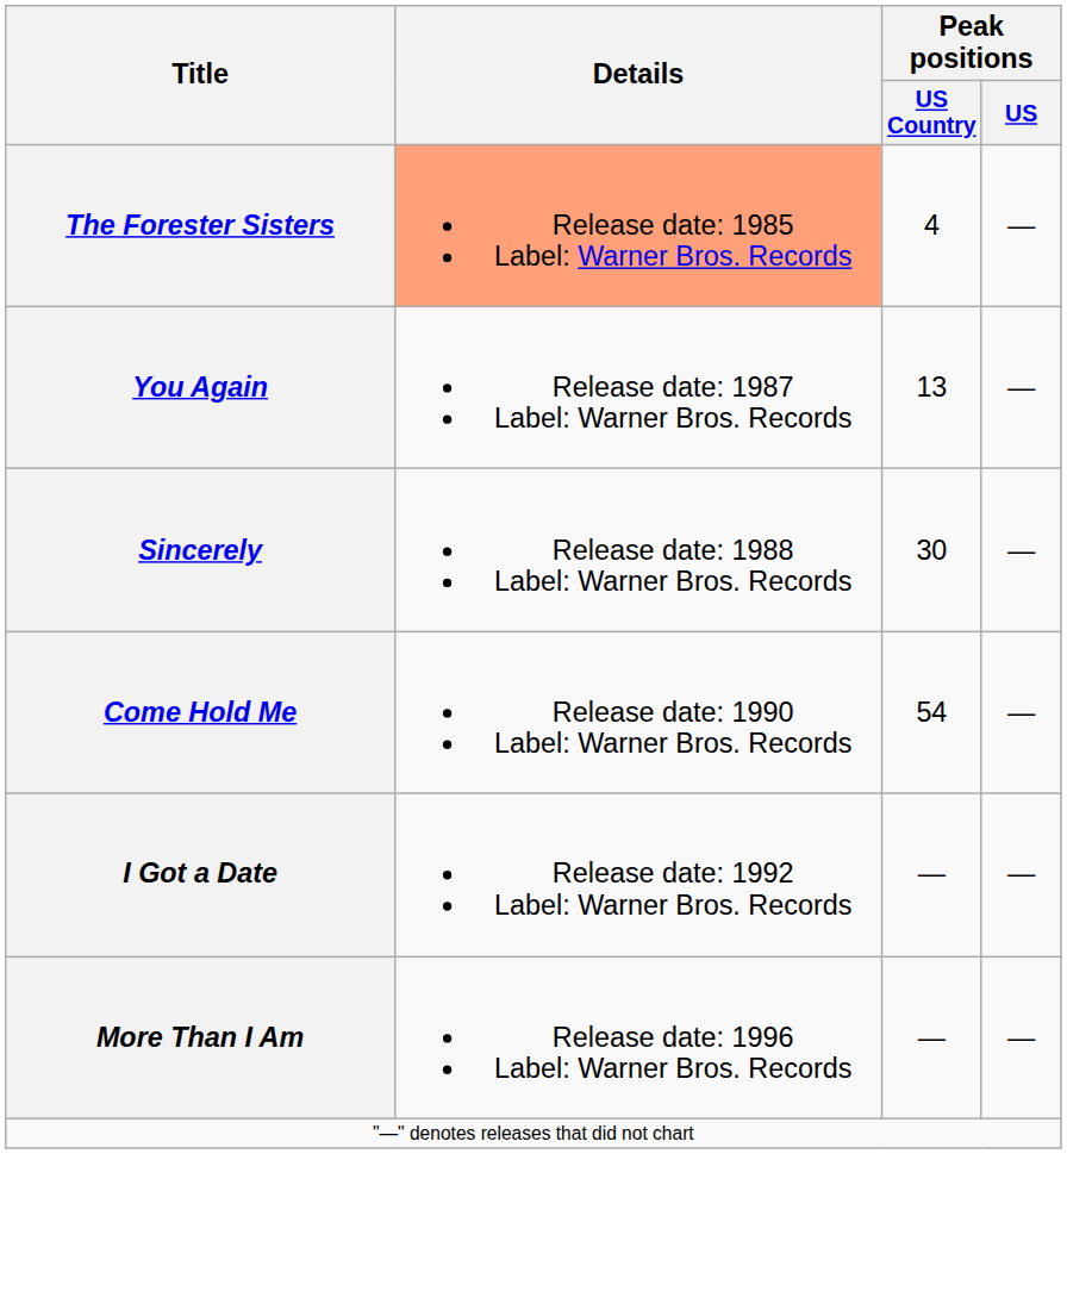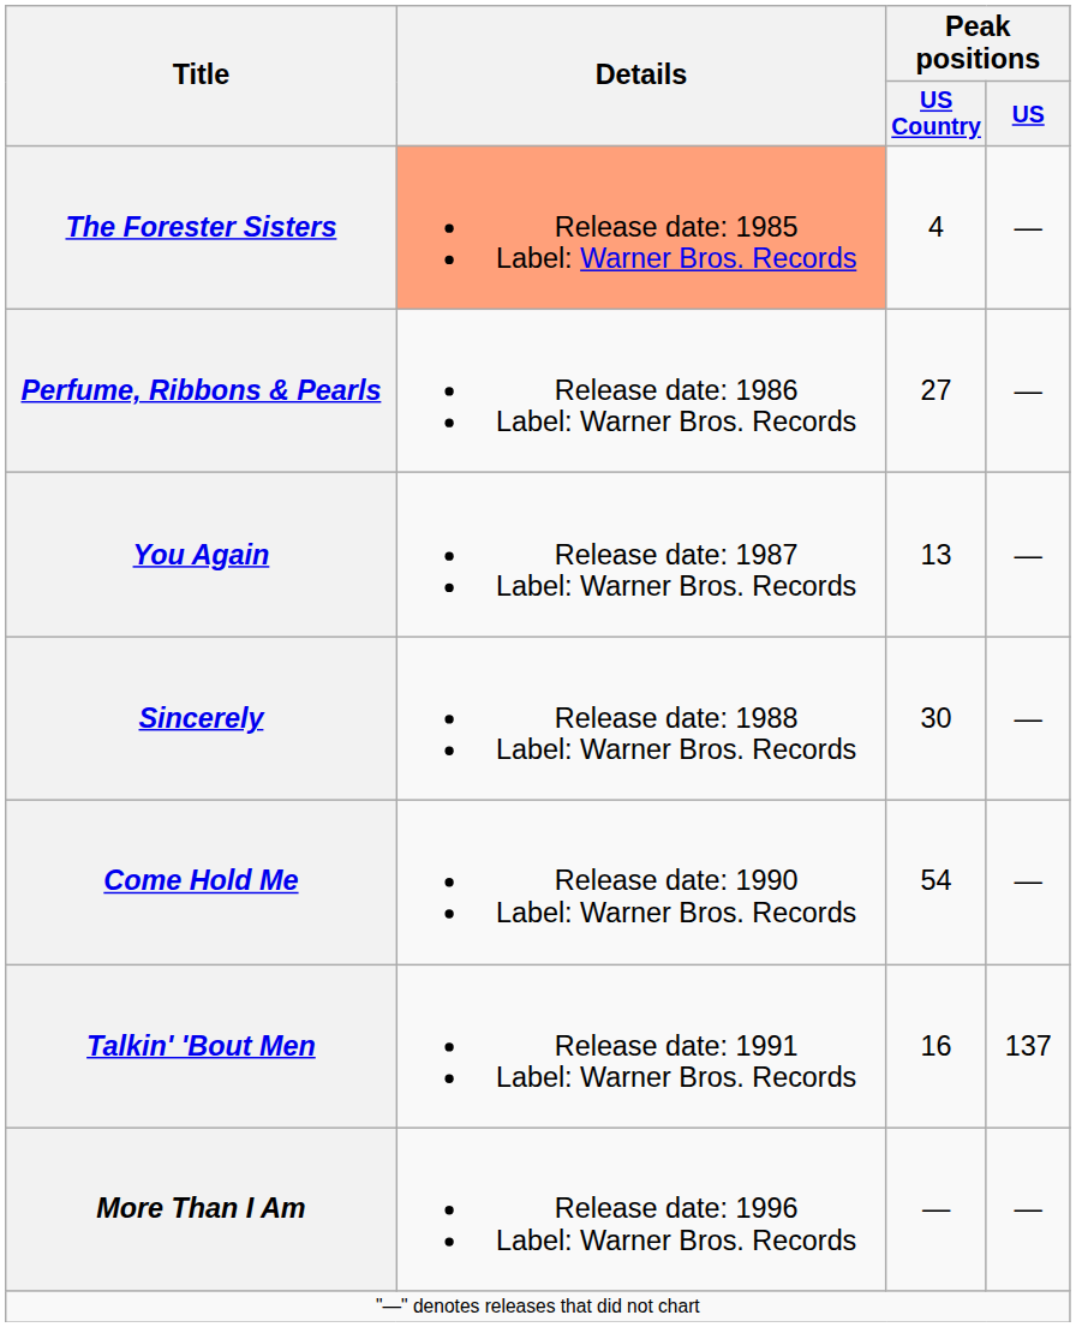+ row: Perfume, Ribbons & Pearls | Release date: 1986 Label: Warner Bros. Records | 27 | —
+ row: Talkin' 'Bout Men | Release date: 1991 Label: Warner Bros. Records | 16 | 137
- row: I Got a Date | Release date: 1992 Label: Warner Bros. Records | — | —
